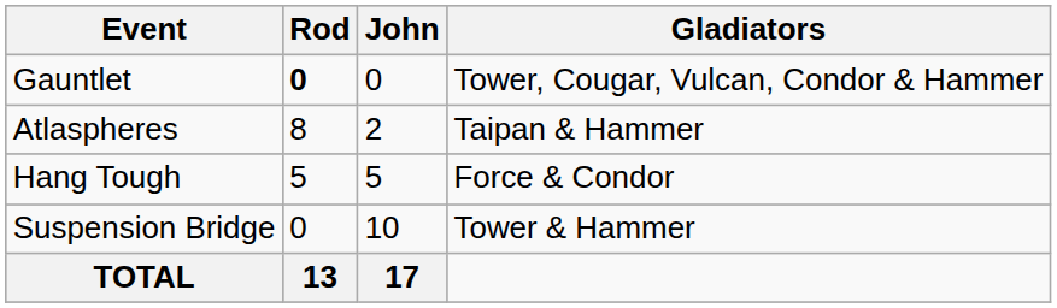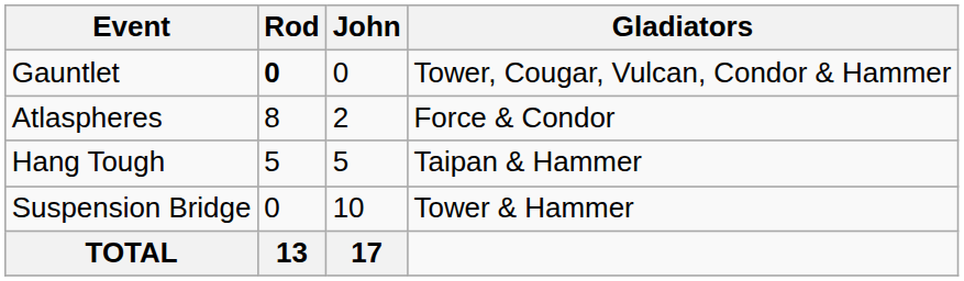Atlaspheres | Gladiators: Taipan & Hammer -> Force & Condor
Hang Tough | Gladiators: Force & Condor -> Taipan & Hammer
